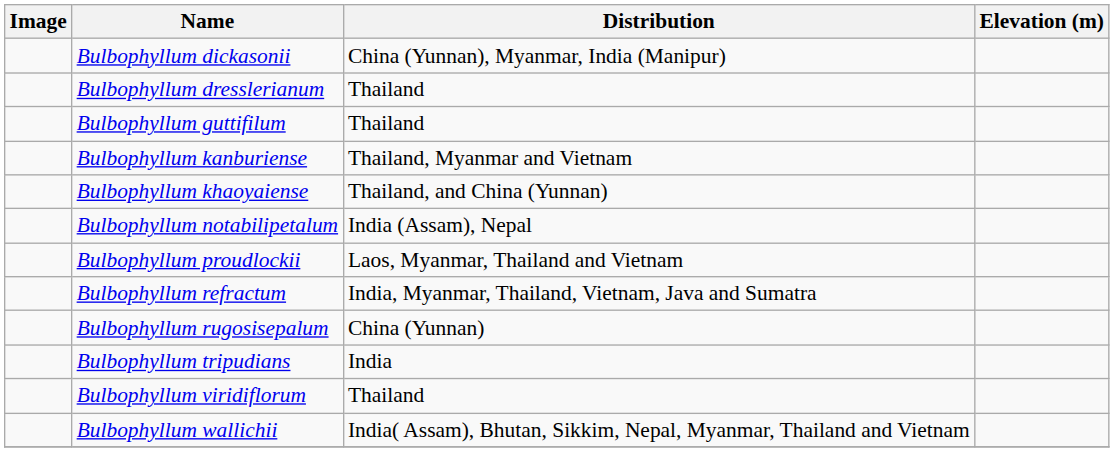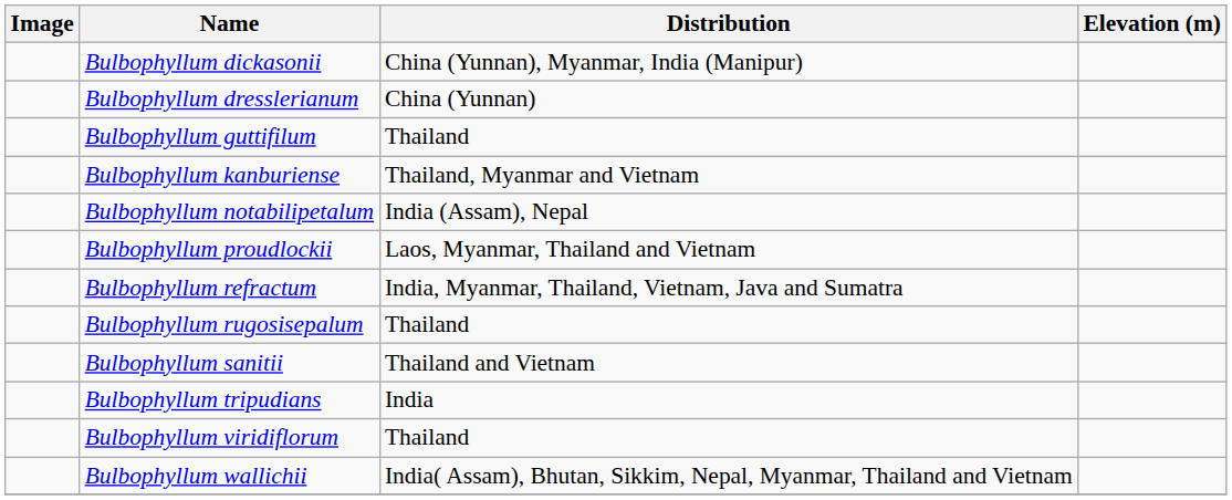Bulbophyllum dresslerianum | Distribution: Thailand -> China (Yunnan)
- row: Bulbophyllum khaoyaiense | Thailand, and China (Yunnan)
Bulbophyllum rugosisepalum | Distribution: China (Yunnan) -> Thailand
+ row: Bulbophyllum sanitii | Thailand and Vietnam
